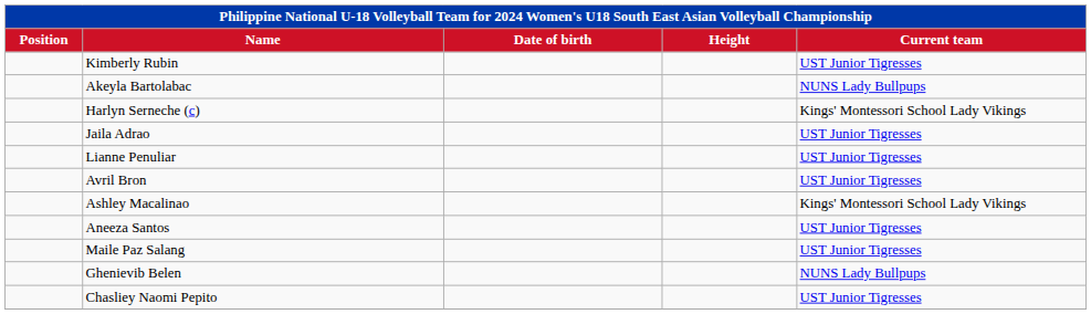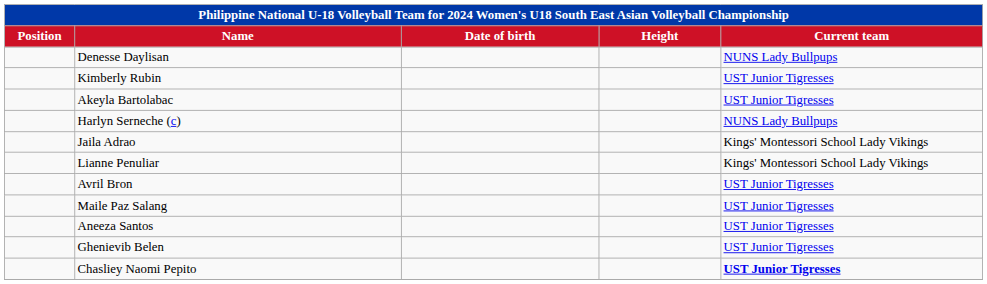+ row: Denesse Daylisan | NUNS Lady Bullpups
Akeyla Bartolabac | Current team: NUNS Lady Bullpups -> UST Junior Tigresses
Harlyn Serneche (c) | Current team: Kings' Montessori School Lady Vikings -> NUNS Lady Bullpups
Jaila Adrao | Current team: UST Junior Tigresses -> Kings' Montessori School Lady Vikings
Lianne Penuliar | Current team: UST Junior Tigresses -> Kings' Montessori School Lady Vikings
- row: Ashley Macalinao | Kings' Montessori School Lady Vikings
rows swapped: Maile Paz Salang <-> Aneeza Santos
Ghenievib Belen | Current team: NUNS Lady Bullpups -> UST Junior Tigresses
Chasliey Naomi Pepito | Current team: normal -> bold
